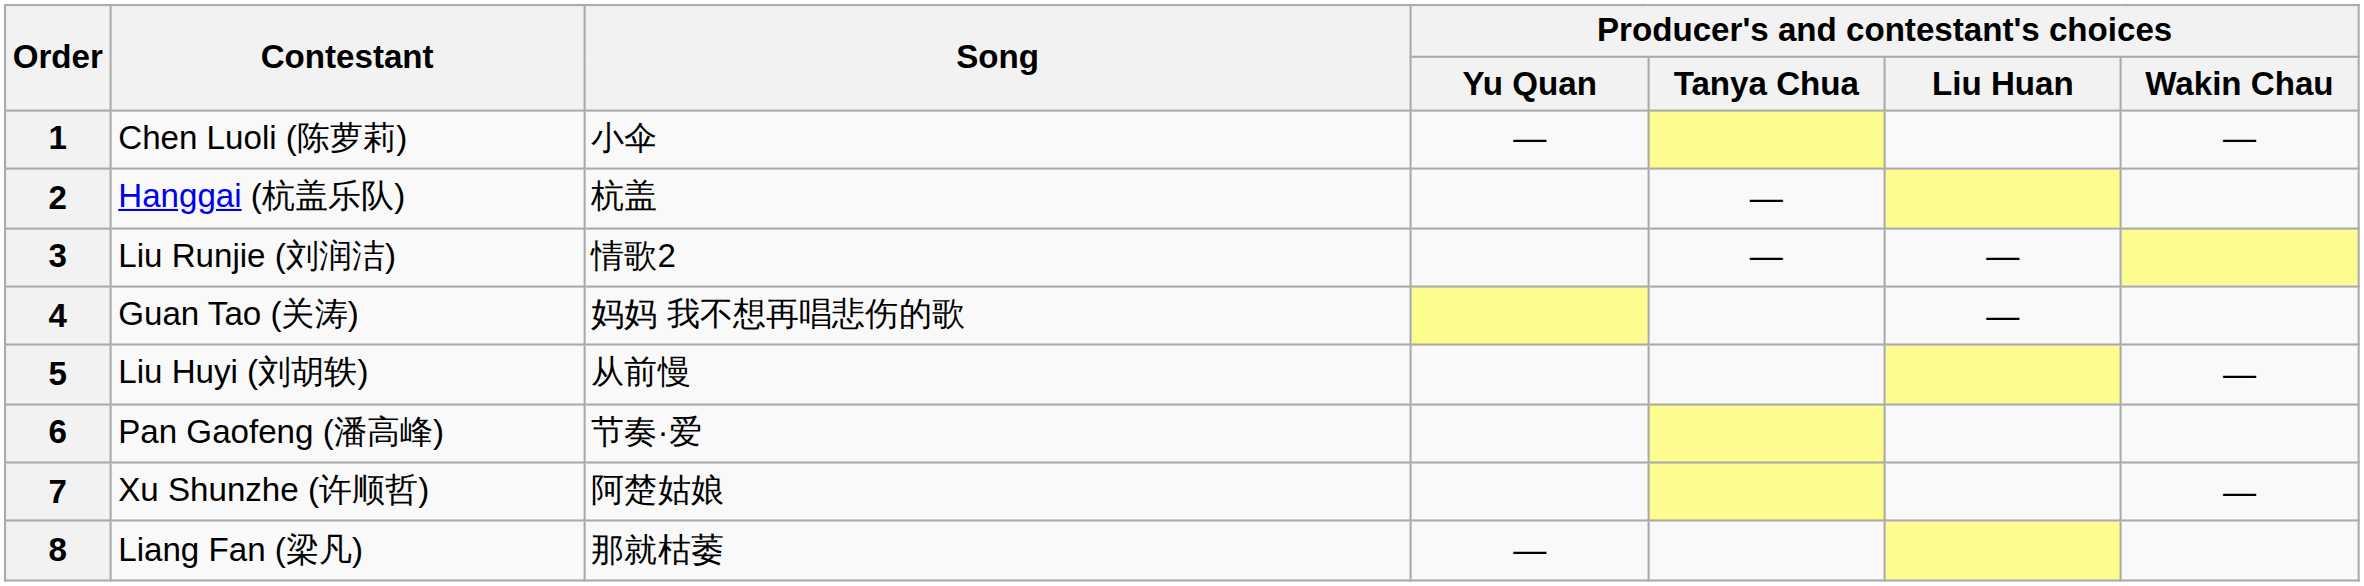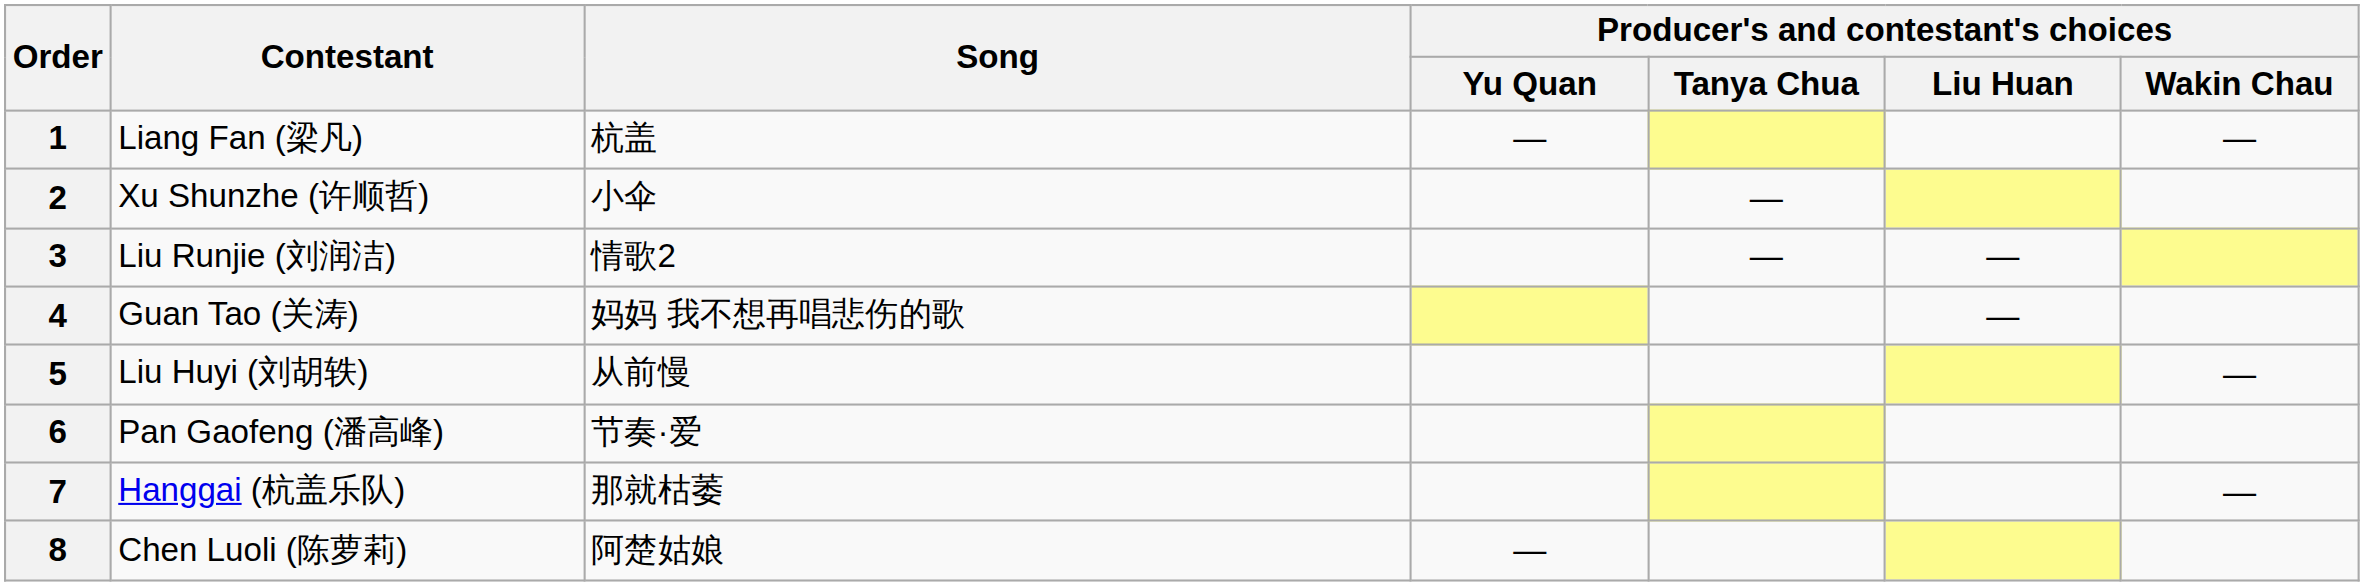1 | Contestant: Chen Luoli (陈萝莉) -> Liang Fan (梁凡)
1 | Song: 小伞 -> 杭盖
2 | Contestant: Hanggai (杭盖乐队) -> Xu Shunzhe (许顺哲)
2 | Song: 杭盖 -> 小伞
7 | Contestant: Xu Shunzhe (许顺哲) -> Hanggai (杭盖乐队)
7 | Song: 阿楚姑娘 -> 那就枯萎
8 | Contestant: Liang Fan (梁凡) -> Chen Luoli (陈萝莉)
8 | Song: 那就枯萎 -> 阿楚姑娘
